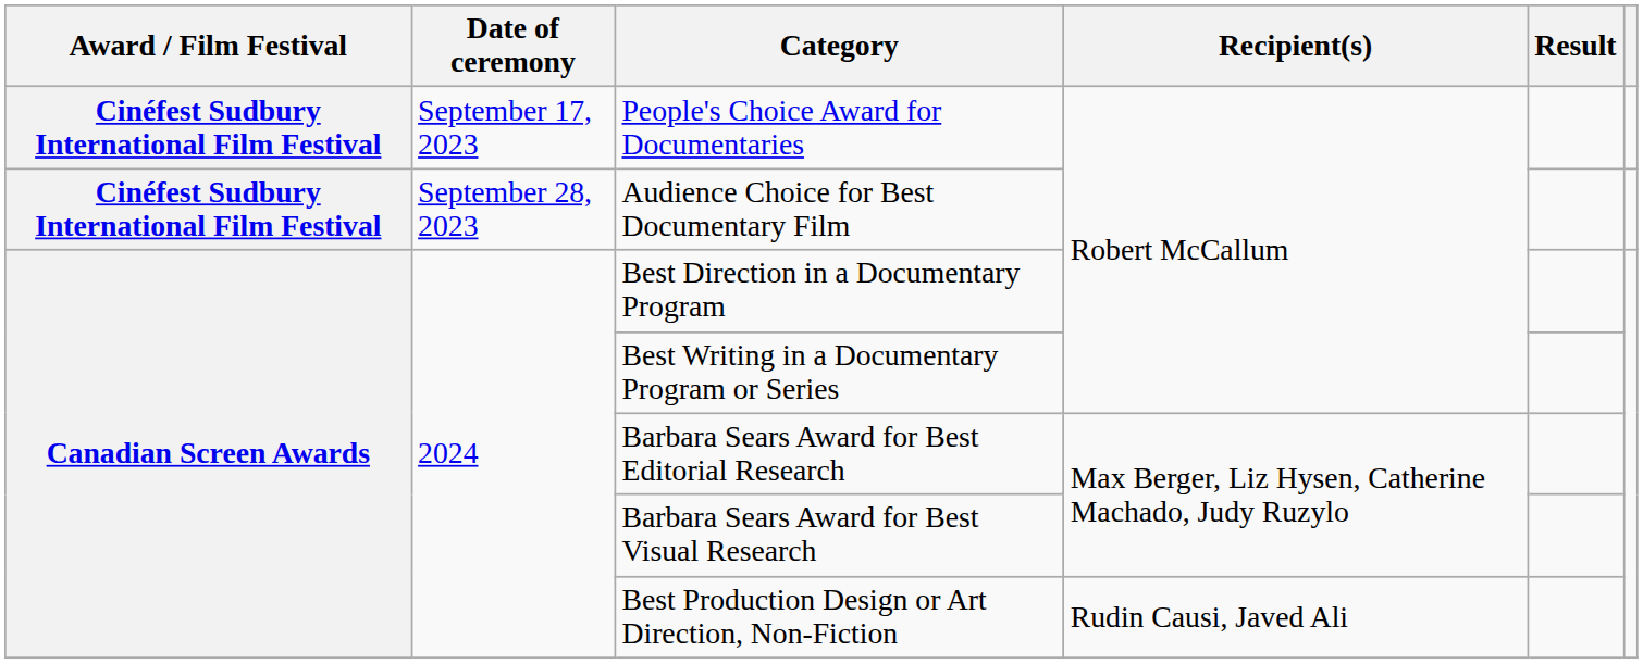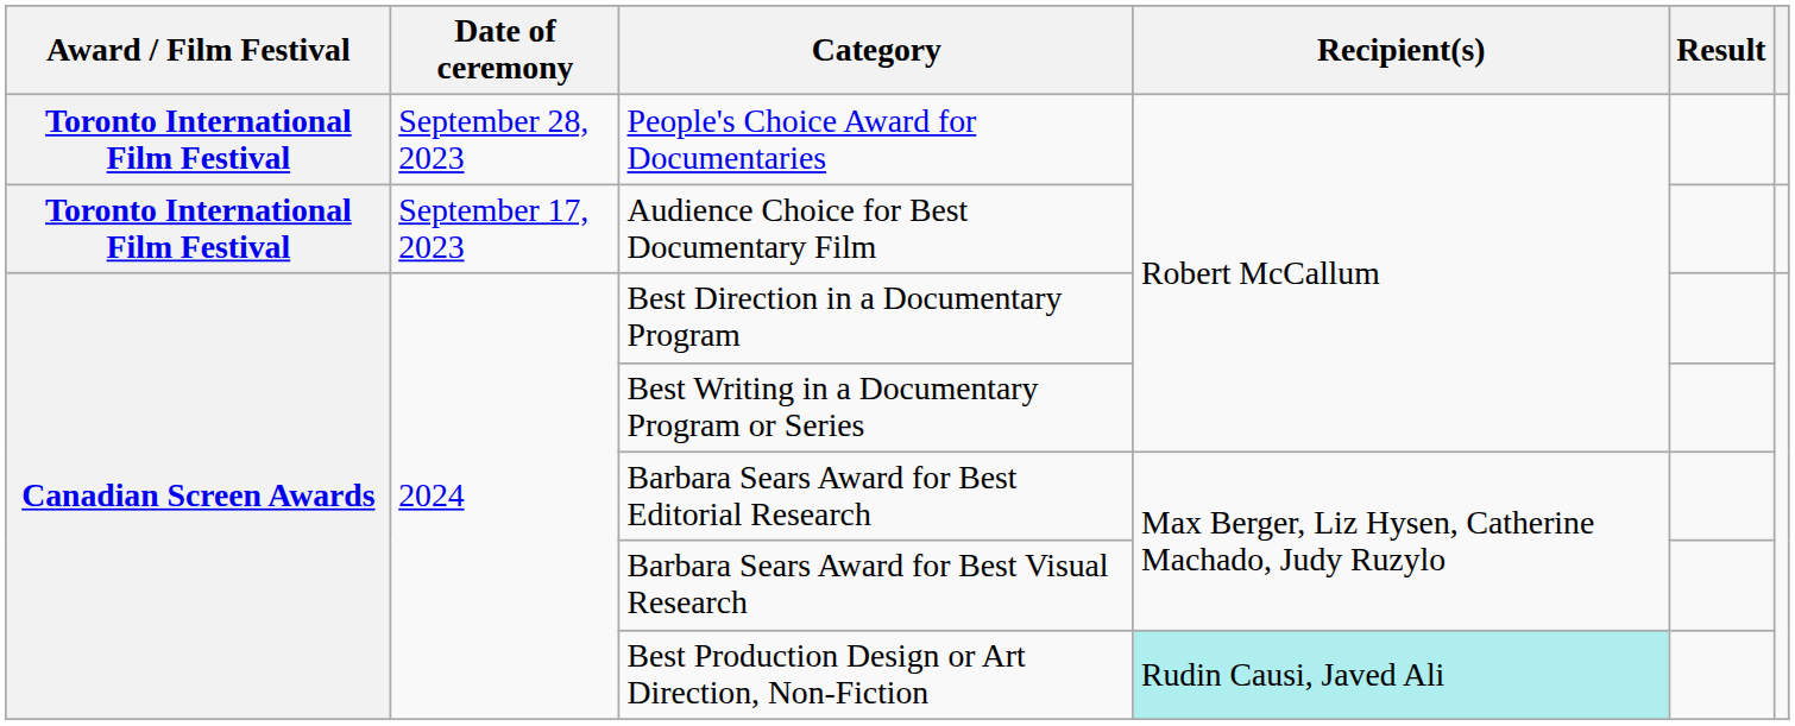People's Choice Award for Documentaries | Award / Film Festival: Cinéfest Sudbury International Film Festival -> Toronto International Film Festival
People's Choice Award for Documentaries | Date of ceremony: September 17, 2023 -> September 28, 2023
Audience Choice for Best Documentary Film | Award / Film Festival: Cinéfest Sudbury International Film Festival -> Toronto International Film Festival
Audience Choice for Best Documentary Film | Date of ceremony: September 28, 2023 -> September 17, 2023
Best Production Design or Art Direction, Non-Fiction | Recipient(s): no background -> paleturquoise background
